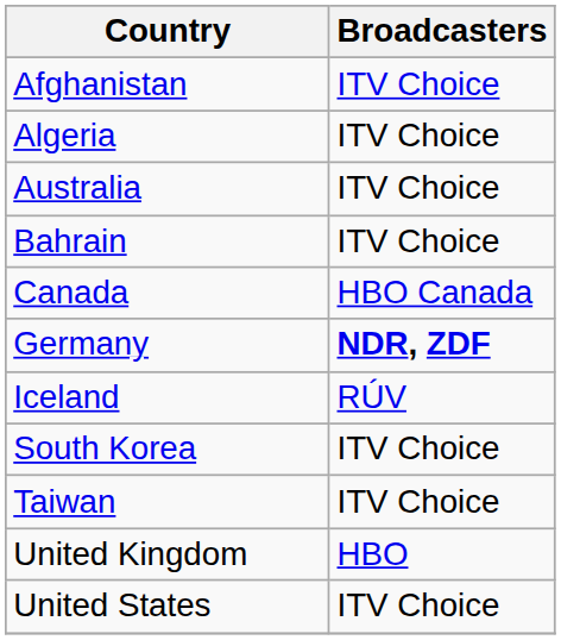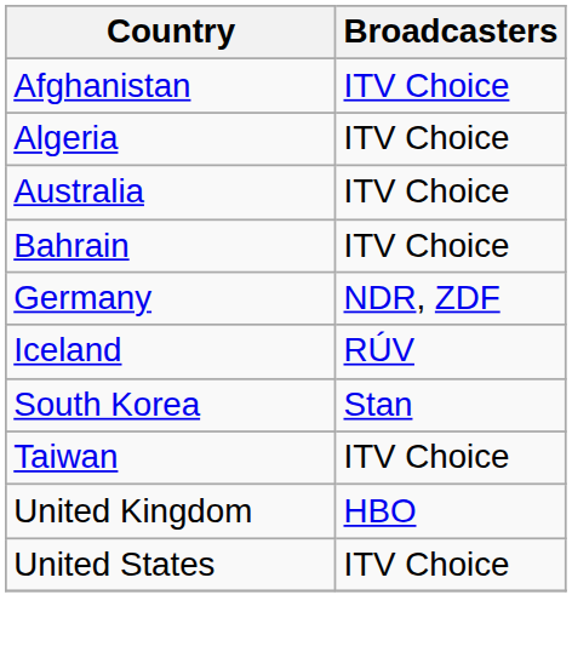- row: Canada | HBO Canada
Germany | Broadcasters: bold -> normal
South Korea | Broadcasters: ITV Choice -> Stan
